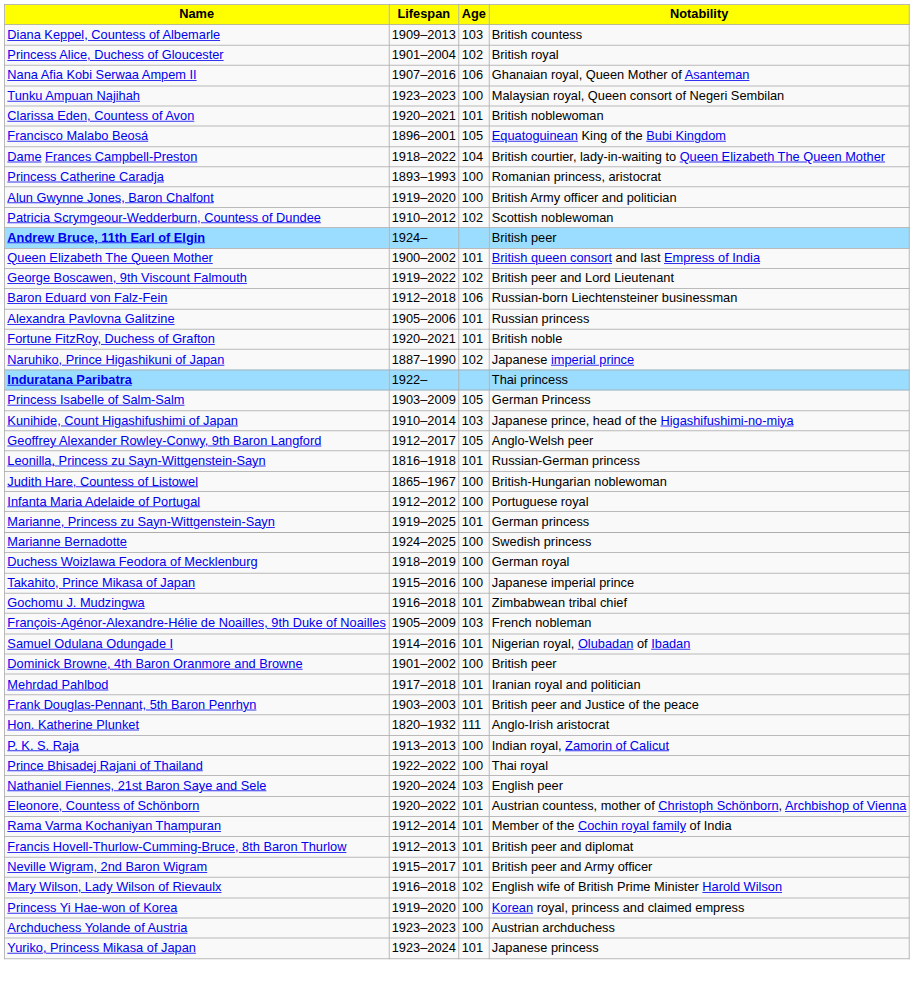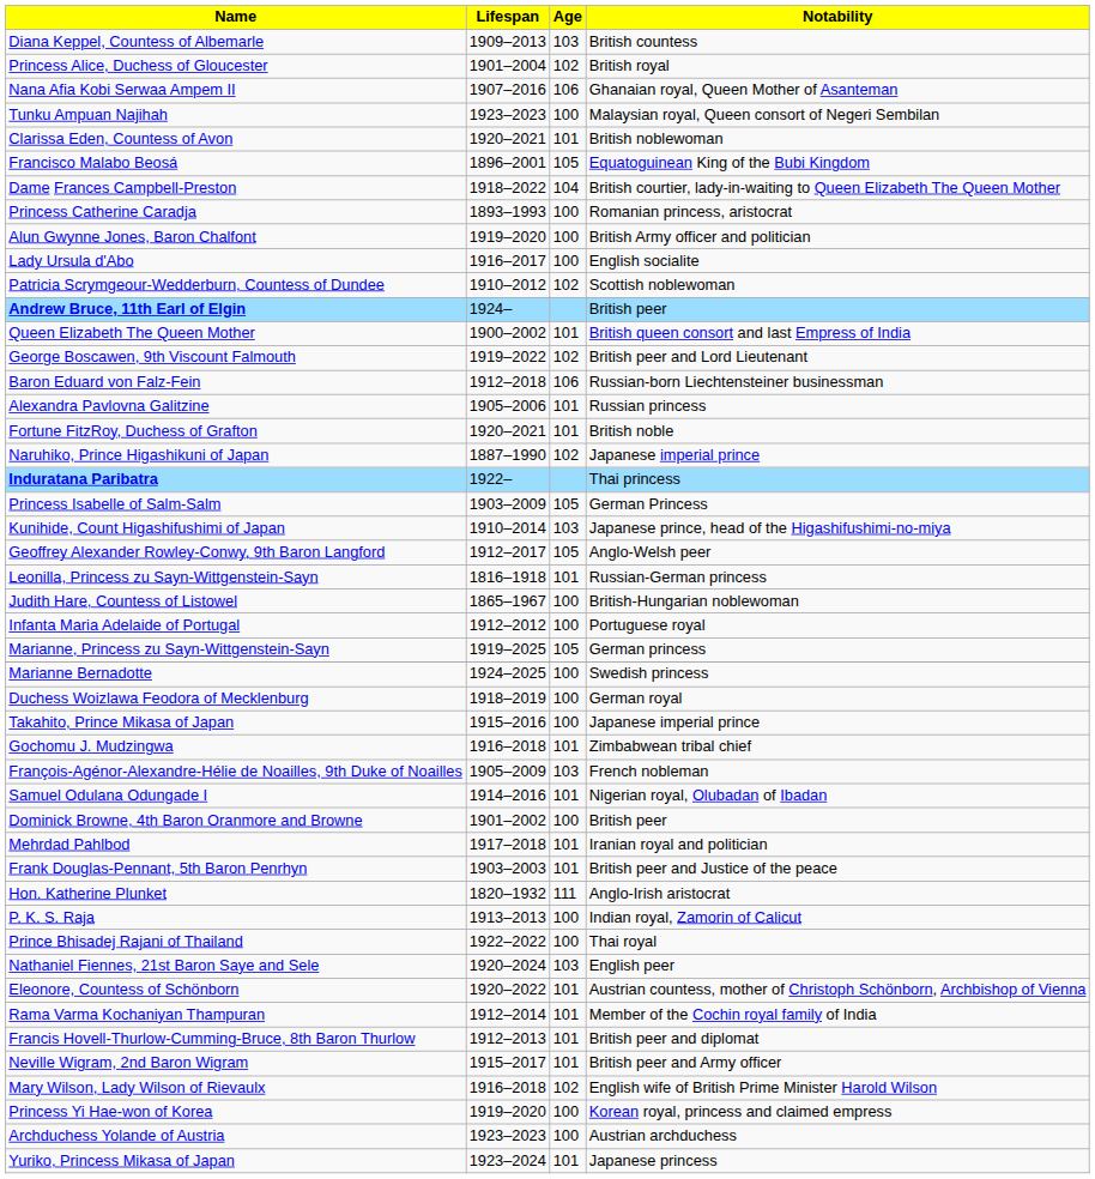+ row: Lady Ursula d'Abo | 1916–2017 | 100 | English socialite
Marianne, Princess zu Sayn-Wittgenstein-Sayn | Age: 101 -> 105
